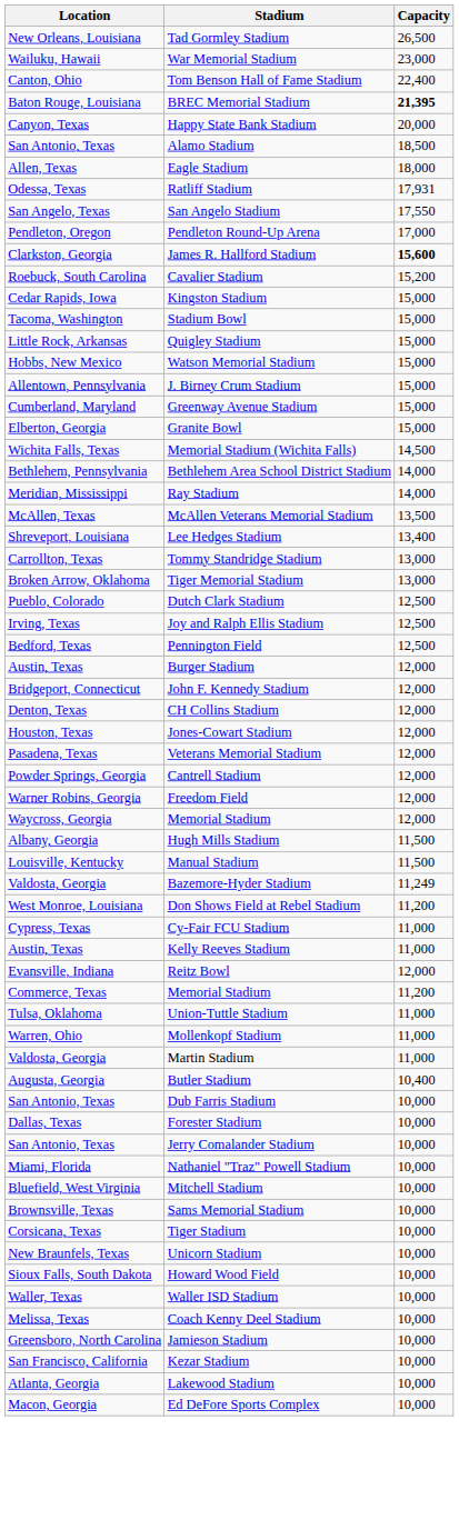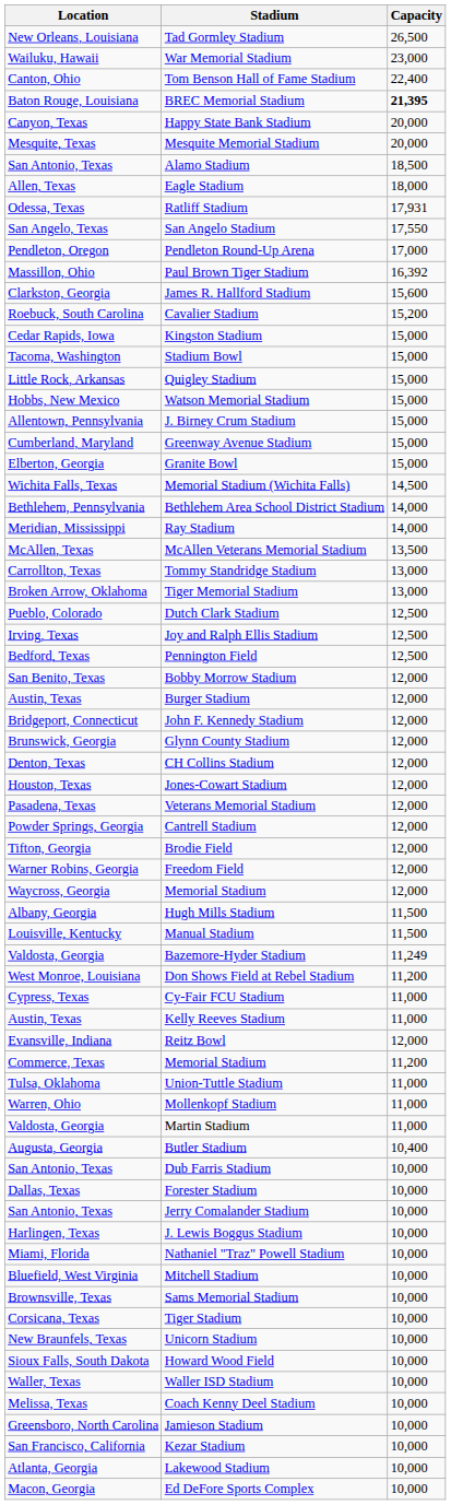+ row: Mesquite, Texas | Mesquite Memorial Stadium | 20,000
+ row: Massillon, Ohio | Paul Brown Tiger Stadium | 16,392
James R. Hallford Stadium | Capacity: bold -> normal
- row: Shreveport, Louisiana | Lee Hedges Stadium | 13,400
+ row: San Benito, Texas | Bobby Morrow Stadium | 12,000
+ row: Brunswick, Georgia | Glynn County Stadium | 12,000
+ row: Tifton, Georgia | Brodie Field | 12,000
+ row: Harlingen, Texas | J. Lewis Boggus Stadium | 10,000
